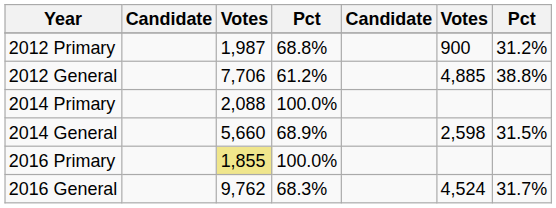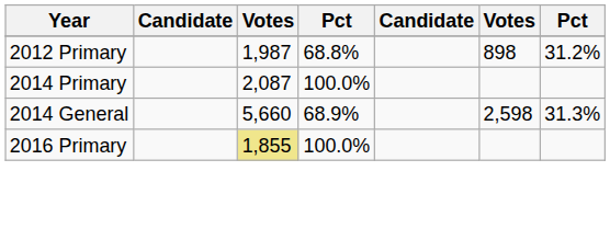2012 Primary | column 6: 900 -> 898
- row: 2012 General | 7,706 | 61.2% | 4,885 | 38.8%
2014 Primary | column 3: 2,088 -> 2,087
2014 General | column 7: 31.5% -> 31.3%
- row: 2016 General | 9,762 | 68.3% | 4,524 | 31.7%
